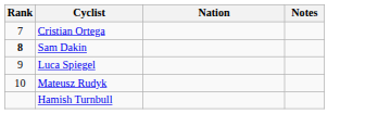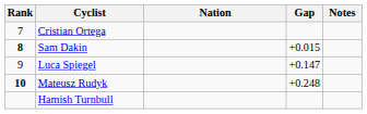+ column: Gap | +0.015 | +0.147 | +0.248
Mateusz Rudyk | Rank: normal -> bold
